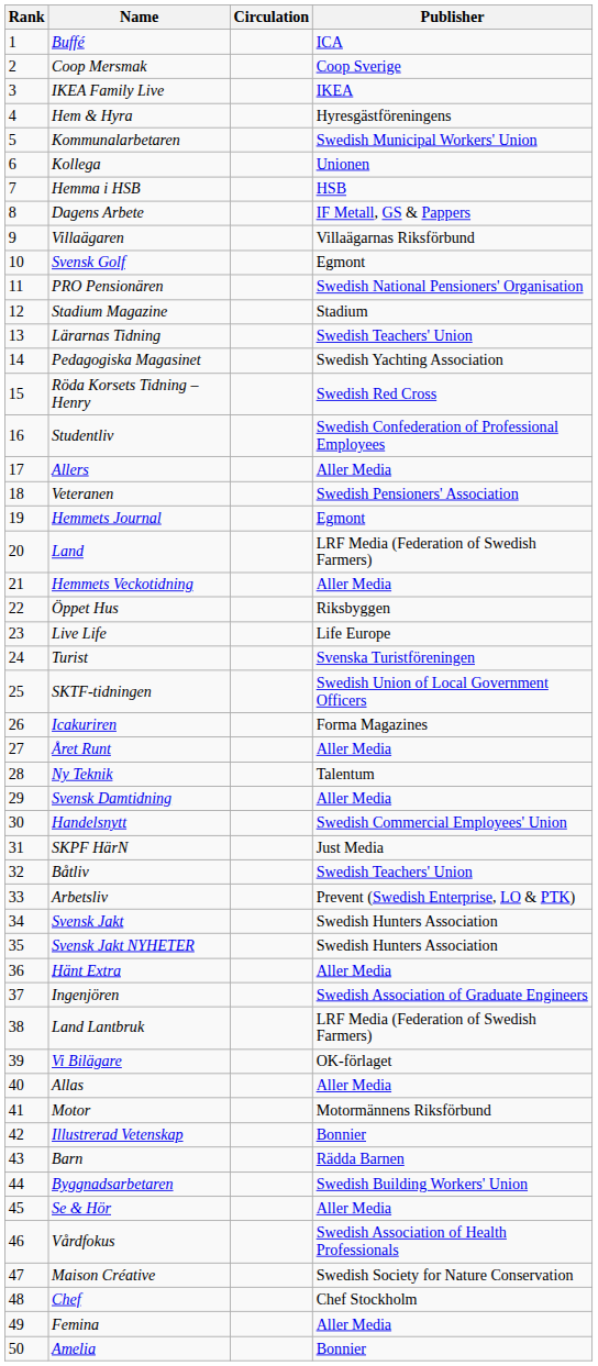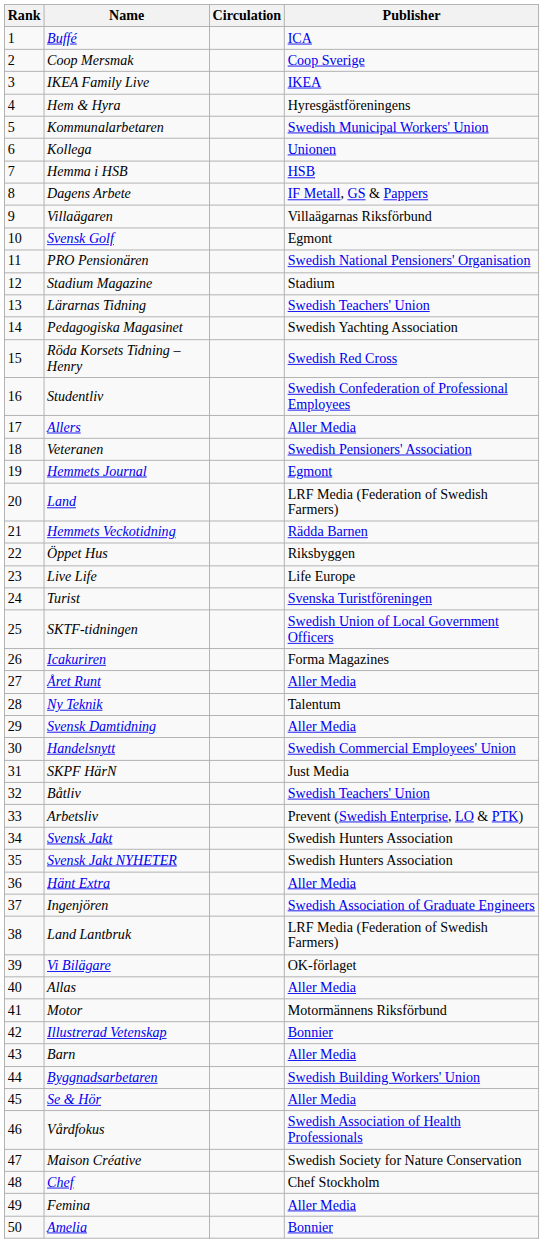Hemmets Veckotidning | Publisher: Aller Media -> Rädda Barnen
Barn | Publisher: Rädda Barnen -> Aller Media
